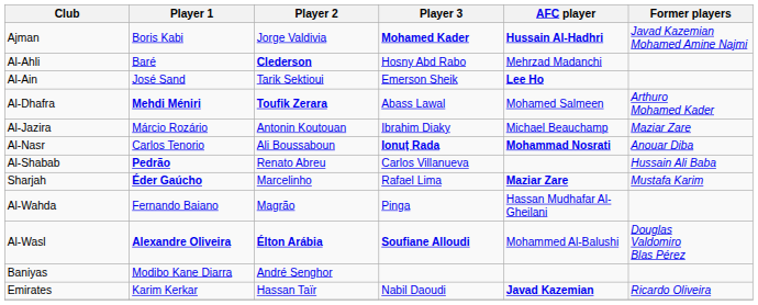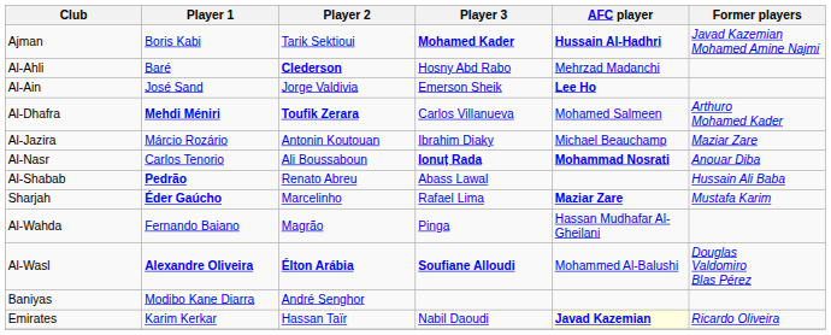Ajman | Player 2: Jorge Valdivia -> Tarik Sektioui
Al-Ain | Player 2: Tarik Sektioui -> Jorge Valdivia
Al-Dhafra | Player 3: Abass Lawal -> Carlos Villanueva
Al-Shabab | Player 3: Carlos Villanueva -> Abass Lawal
Emirates | AFC player: no background -> lightyellow background
